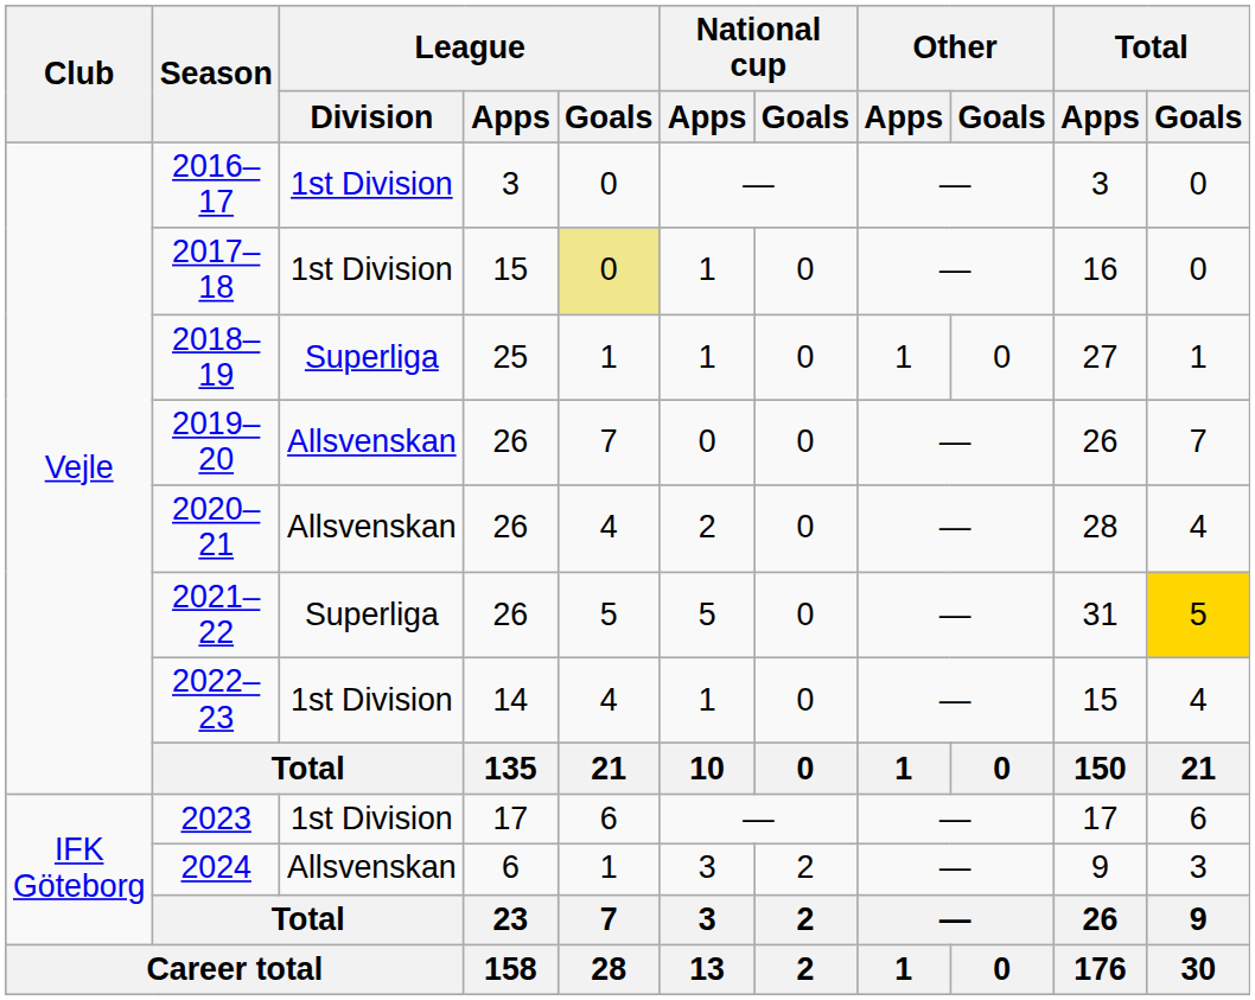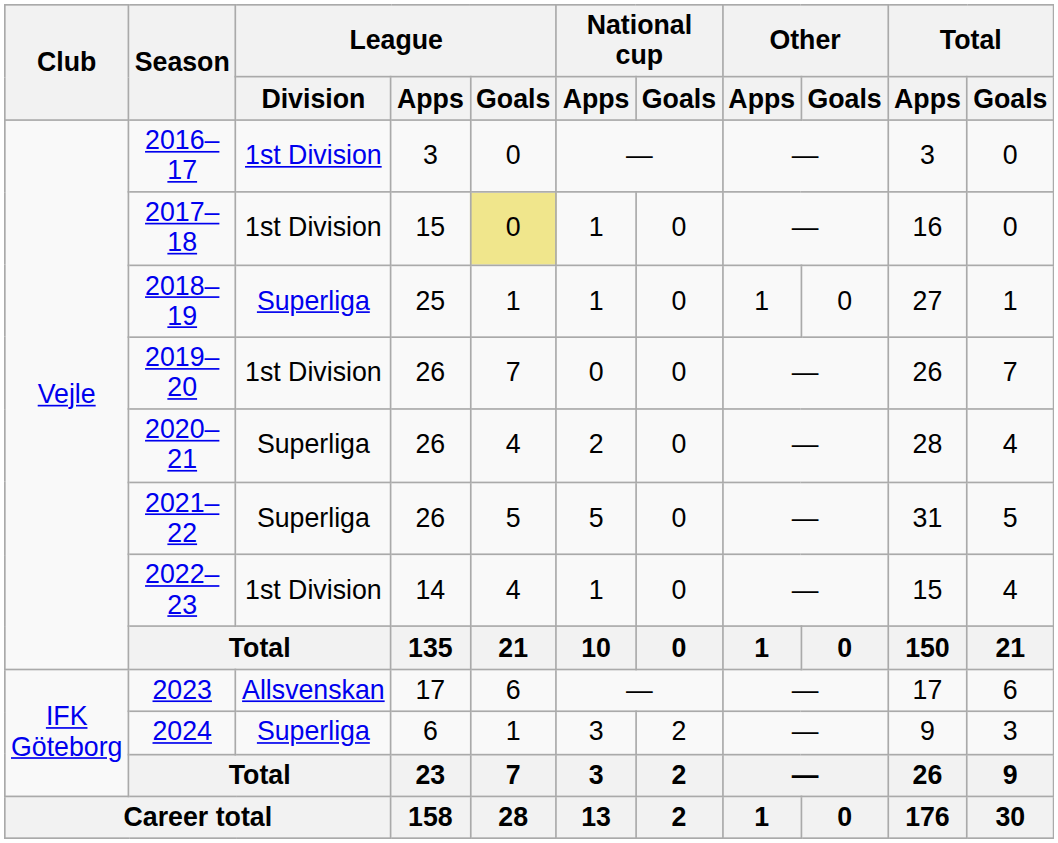2019–20 | League / Division: Allsvenskan -> 1st Division
2020–21 | League / Division: Allsvenskan -> Superliga
2021–22 | Total / Goals: gold background -> no background
2023 | League / Division: 1st Division -> Allsvenskan
2024 | League / Division: Allsvenskan -> Superliga
